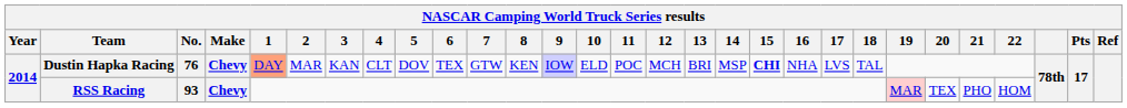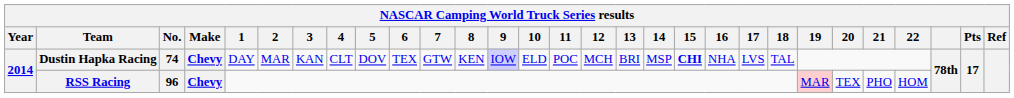Dustin Hapka Racing | No.: 76 -> 74
Dustin Hapka Racing | 1: lightsalmon background -> no background
RSS Racing | No.: 93 -> 96
